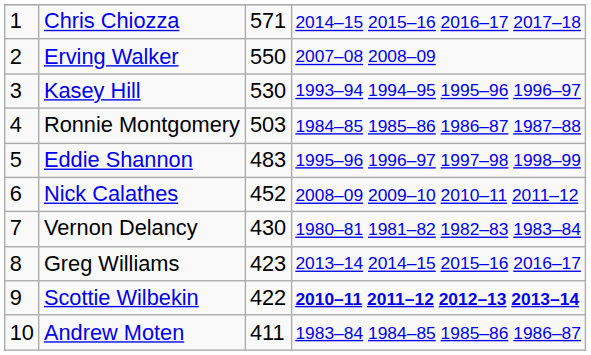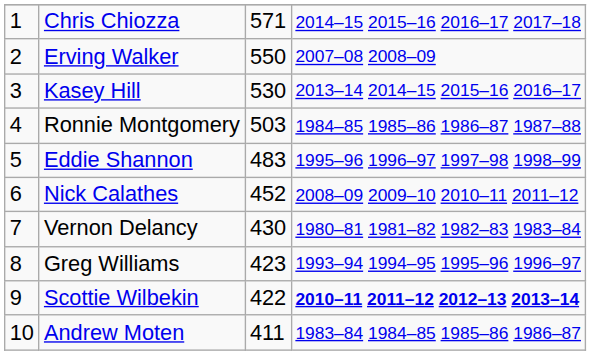Kasey Hill | column 4: 1993–94 1994–95 1995–96 1996–97 -> 2013–14 2014–15 2015–16 2016–17
Greg Williams | column 4: 2013–14 2014–15 2015–16 2016–17 -> 1993–94 1994–95 1995–96 1996–97
